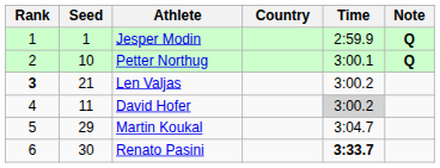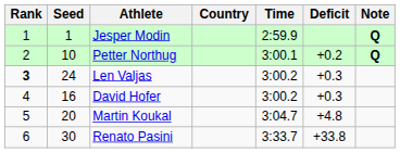+ column: Deficit | +0.2 | +0.3 | +0.3 | +4.8 | +33.8
Len Valjas | Seed: 21 -> 24
David Hofer | Seed: 11 -> 16
David Hofer | Time: lightgrey background -> no background
Martin Koukal | Seed: 29 -> 20
Renato Pasini | Time: bold -> normal
